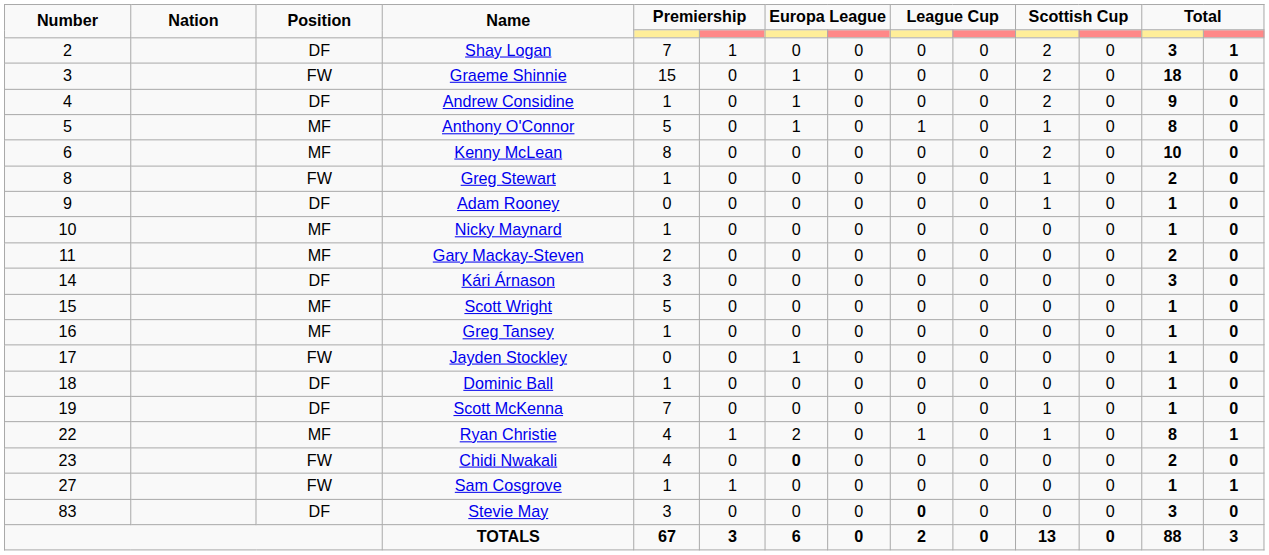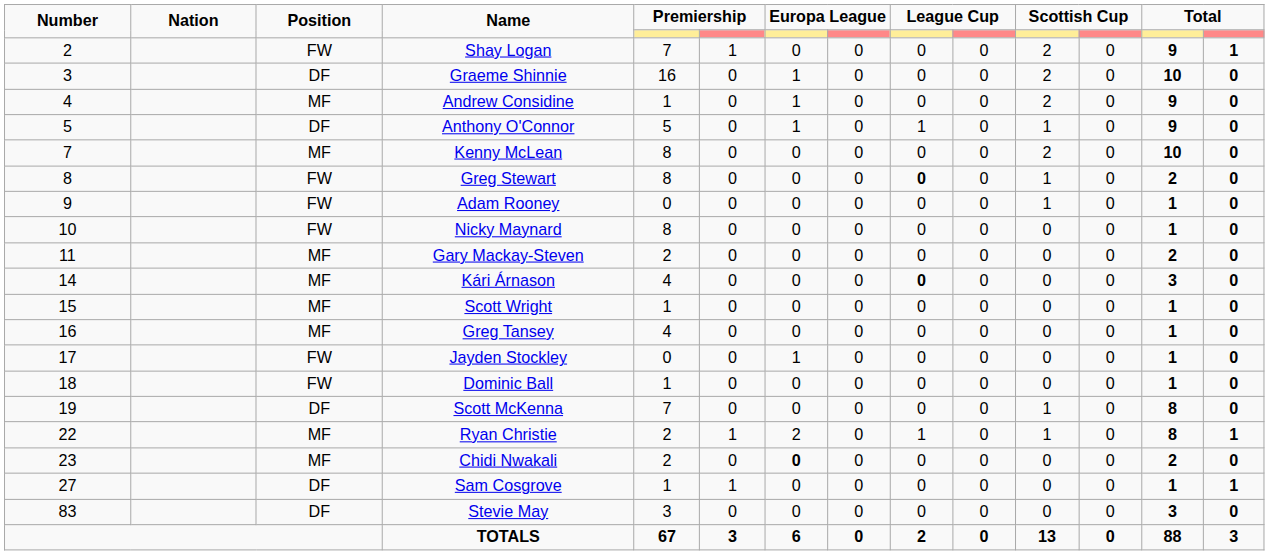Shay Logan | Position: DF -> FW
Shay Logan | column 13: 3 -> 9
Graeme Shinnie | Position: FW -> DF
Graeme Shinnie | column 5: 15 -> 16
Graeme Shinnie | column 13: 18 -> 10
Andrew Considine | Position: DF -> MF
Anthony O'Connor | Position: MF -> DF
Anthony O'Connor | column 13: 8 -> 9
Kenny McLean | Number: 6 -> 7
Greg Stewart | column 5: 1 -> 8
Greg Stewart | column 9: normal -> bold
Adam Rooney | Position: DF -> FW
Nicky Maynard | Position: MF -> FW
Nicky Maynard | column 5: 1 -> 8
Kári Árnason | Position: DF -> MF
Kári Árnason | column 5: 3 -> 4
Kári Árnason | column 9: normal -> bold
Scott Wright | column 5: 5 -> 1
Greg Tansey | column 5: 1 -> 4
Dominic Ball | Position: DF -> FW
Scott McKenna | column 13: 1 -> 8
Ryan Christie | column 5: 4 -> 2
Chidi Nwakali | Position: FW -> MF
Chidi Nwakali | column 5: 4 -> 2
Sam Cosgrove | Position: FW -> DF
Stevie May | column 9: bold -> normal
